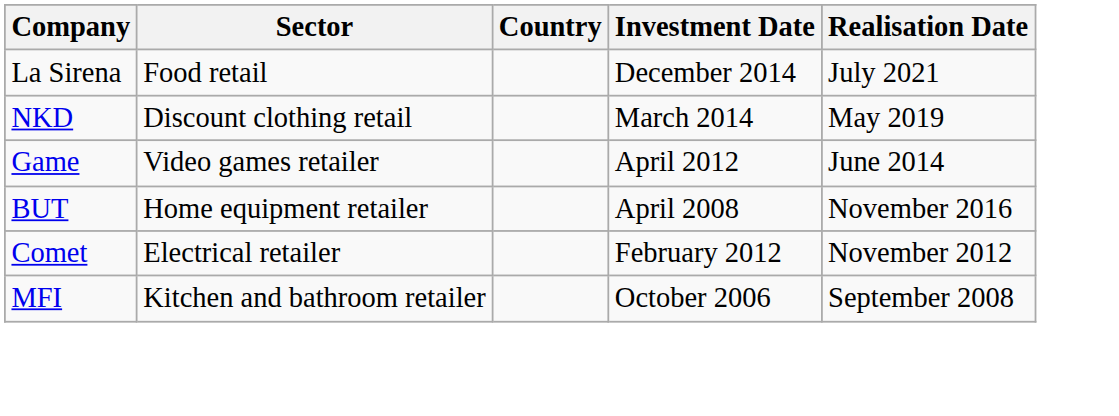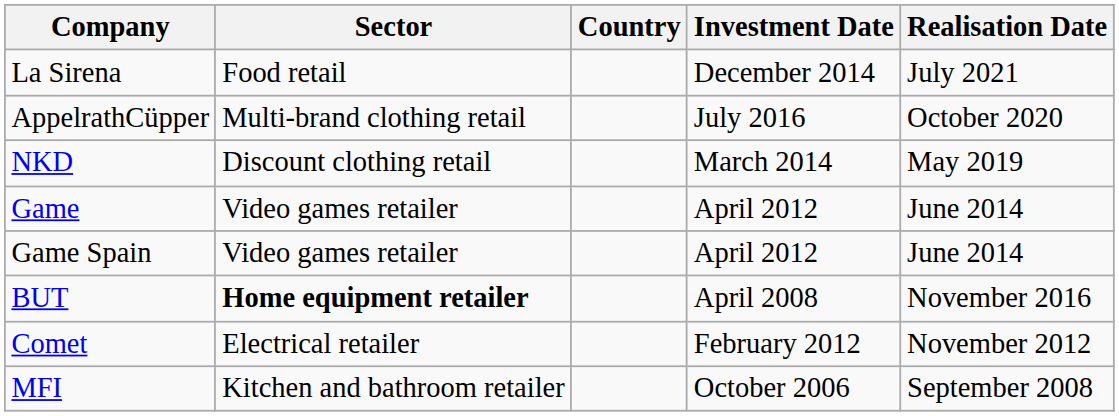+ row: AppelrathCüpper | Multi-brand clothing retail | July 2016 | October 2020
+ row: Game Spain | Video games retailer | April 2012 | June 2014
BUT | Sector: normal -> bold
